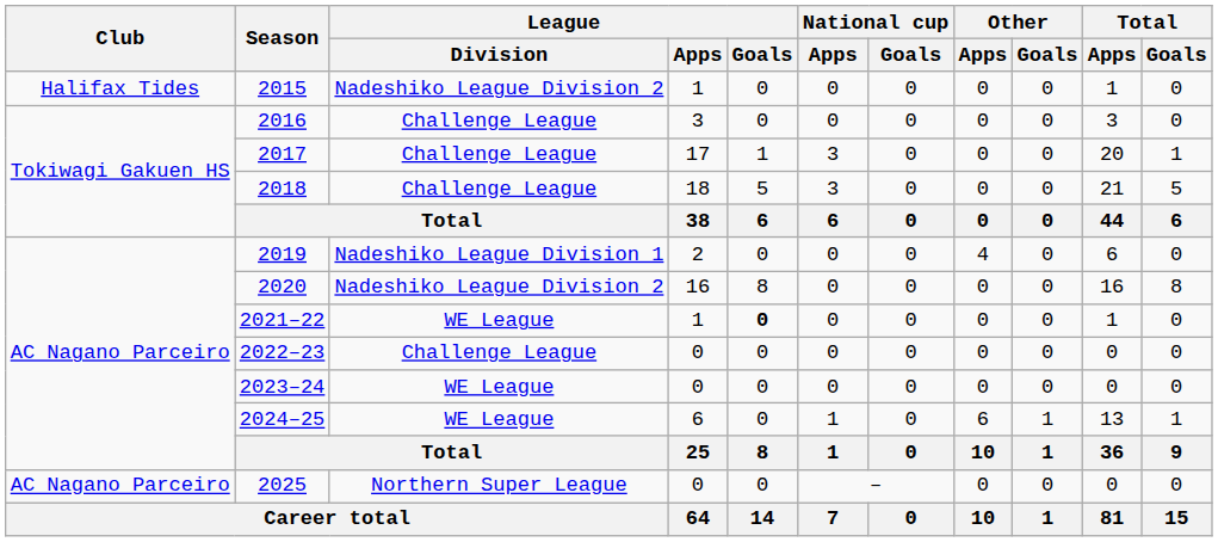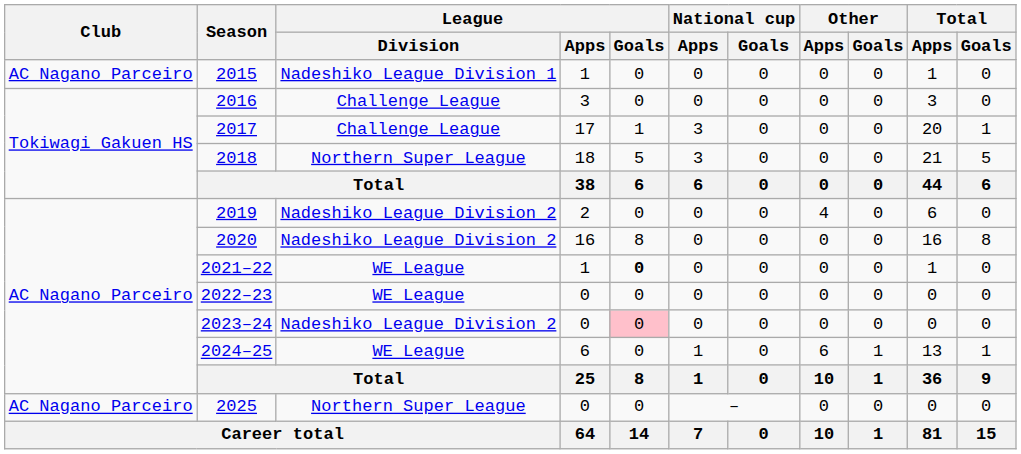2015 | Club: Halifax Tides -> AC Nagano Parceiro
2015 | League / Division: Nadeshiko League Division 2 -> Nadeshiko League Division 1
2018 | League / Division: Challenge League -> Northern Super League
2019 | League / Division: Nadeshiko League Division 1 -> Nadeshiko League Division 2
2022–23 | League / Division: Challenge League -> WE League
2023–24 | League / Division: WE League -> Nadeshiko League Division 2
2023–24 | League / Goals: no background -> pink background
